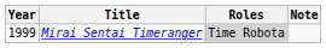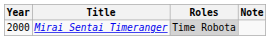Mirai Sentai Timeranger | Year: 1999 -> 2000
